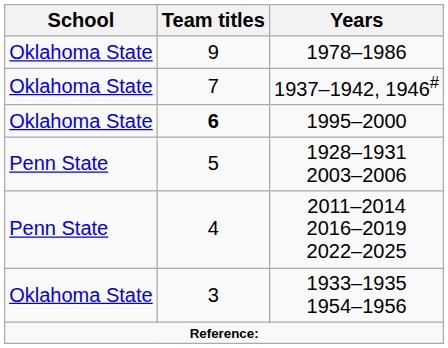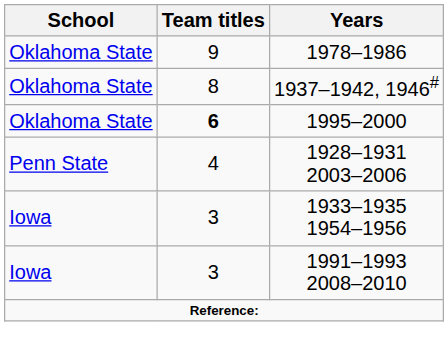1937–1942, 1946# | Team titles: 7 -> 8
1928–1931 2003–2006 | Team titles: 5 -> 4
- row: Penn State | 4 | 2011–2014 2016–2019 2022–2025
1933–1935 1954–1956 | School: Oklahoma State -> Iowa
+ row: Iowa | 3 | 1991–1993 2008–2010
